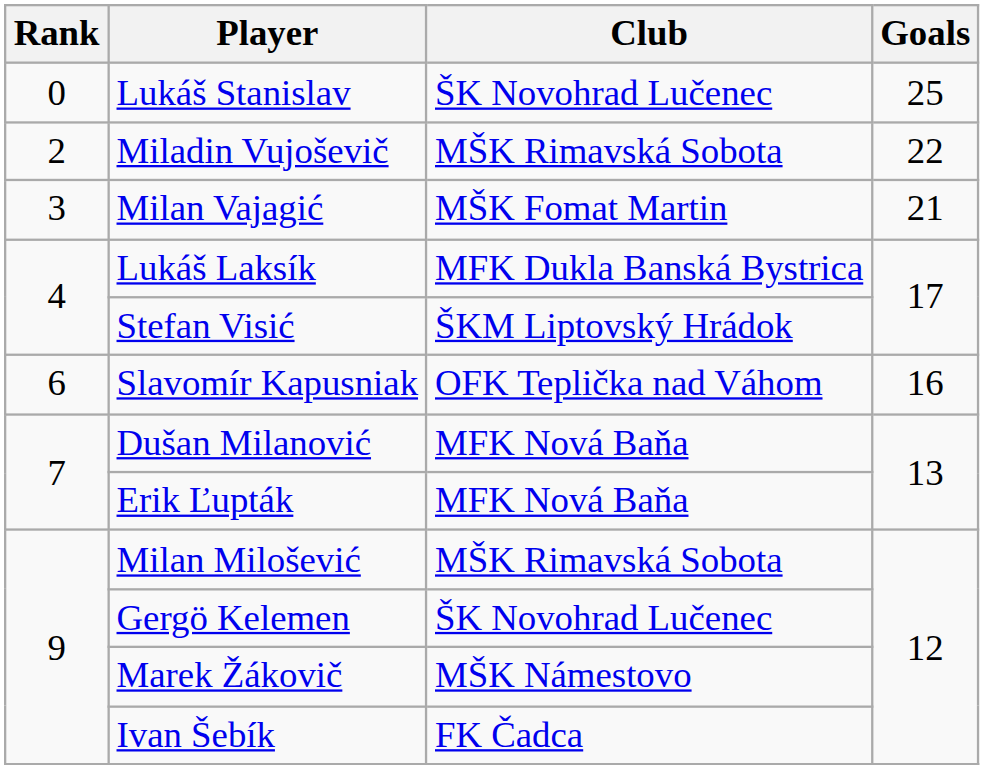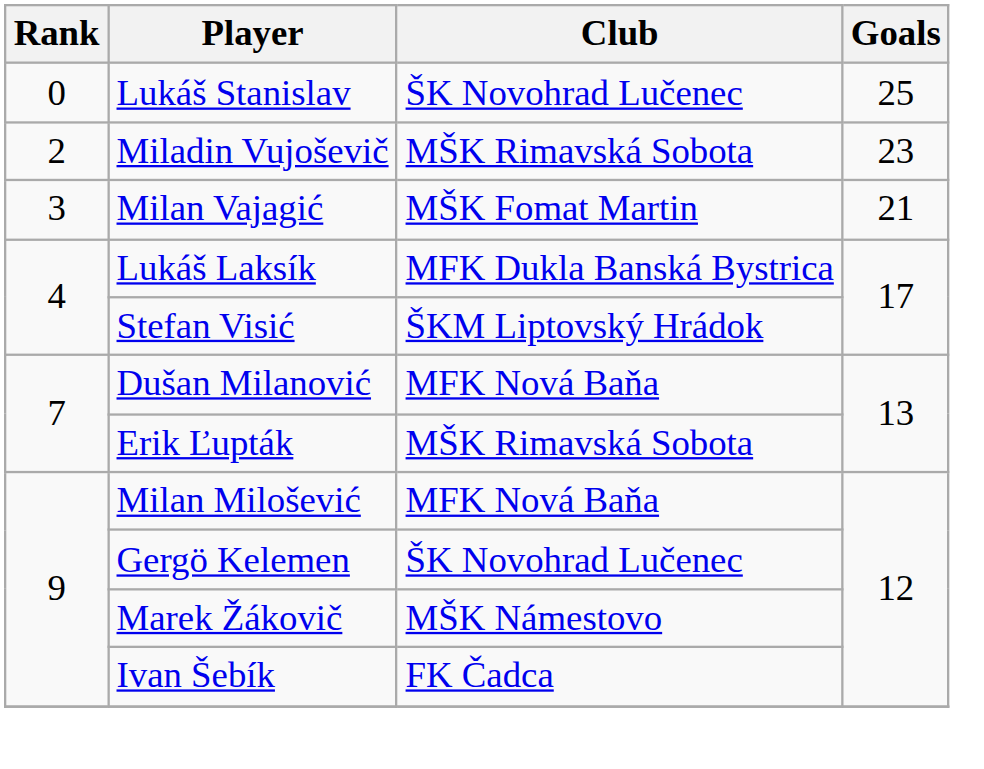Miladin Vujoševič | Goals: 22 -> 23
- row: 6 | Slavomír Kapusniak | OFK Teplička nad Váhom | 16
Erik Ľupták | Club: MFK Nová Baňa -> MŠK Rimavská Sobota
Milan Milošević | Club: MŠK Rimavská Sobota -> MFK Nová Baňa
